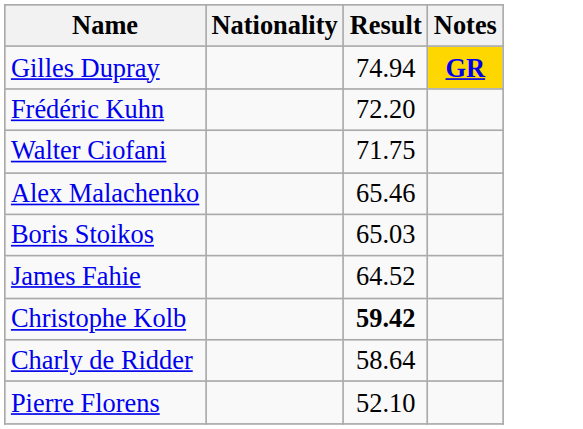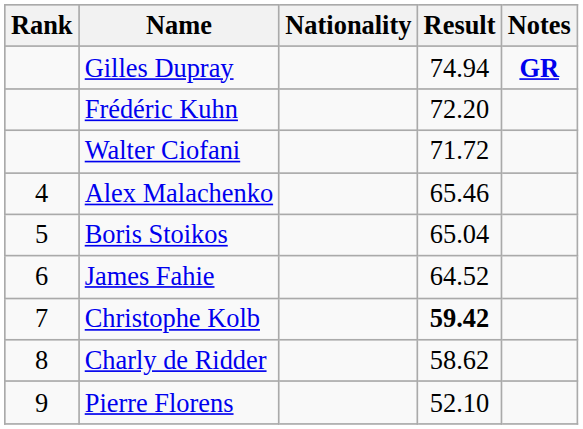+ column: Rank | 4 | 5 | 6 | 7 | 8 | 9
Gilles Dupray | Notes: gold background -> no background
Walter Ciofani | Result: 71.75 -> 71.72
Boris Stoikos | Result: 65.03 -> 65.04
Charly de Ridder | Result: 58.64 -> 58.62
